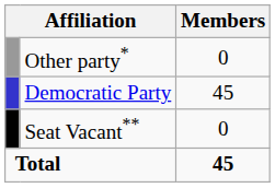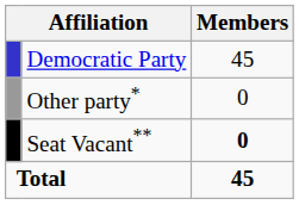rows swapped: Democratic Party <-> Other party*
Seat Vacant** | Members: normal -> bold
